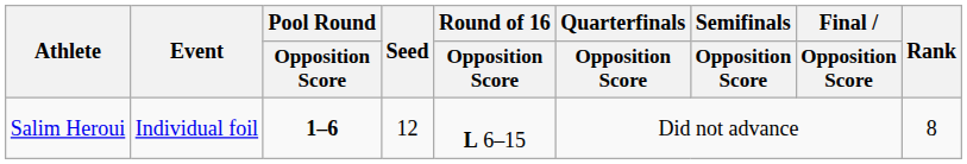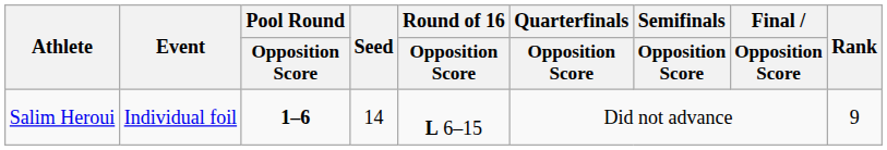Salim Heroui | Seed: 12 -> 14
Salim Heroui | Rank: 8 -> 9
